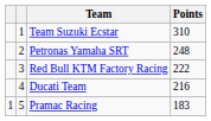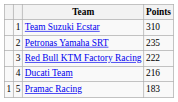Petronas Yamaha SRT | Points: 248 -> 235
